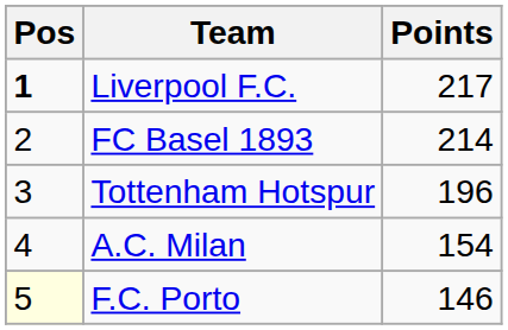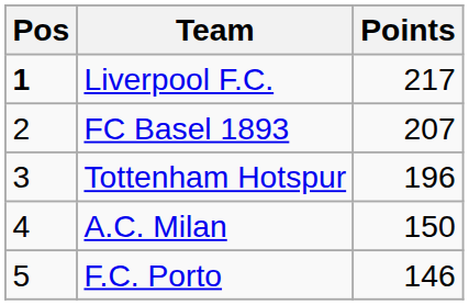FC Basel 1893 | Points: 214 -> 207
A.C. Milan | Points: 154 -> 150
F.C. Porto | Pos: lightyellow background -> no background
